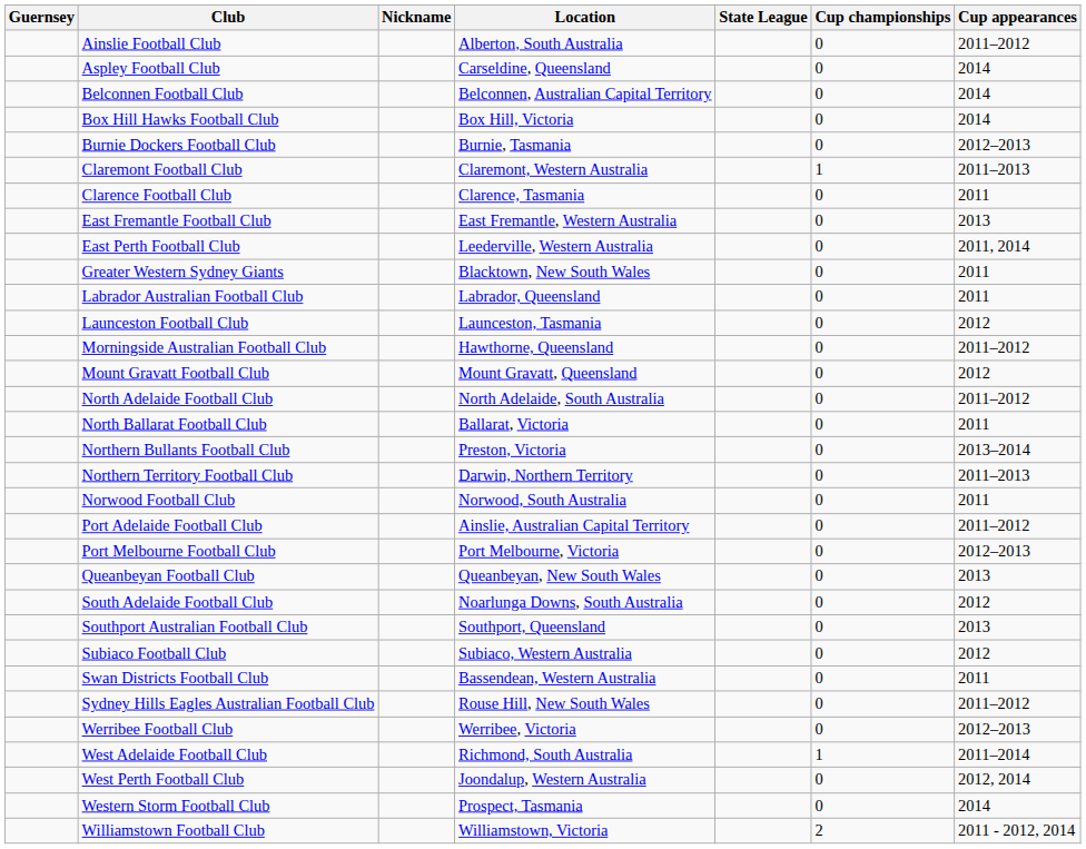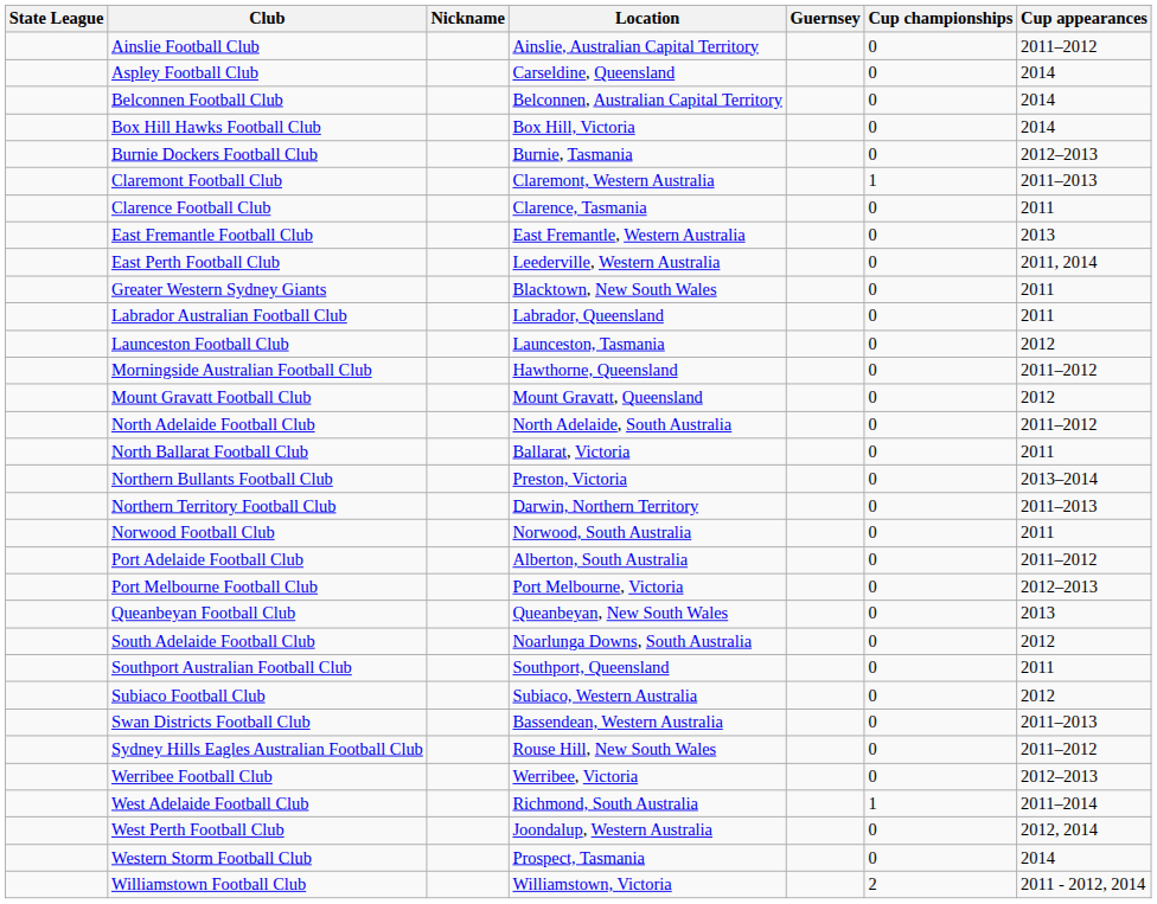columns swapped: Guernsey <-> State League
Ainslie Football Club | Location: Alberton, South Australia -> Ainslie, Australian Capital Territory
Port Adelaide Football Club | Location: Ainslie, Australian Capital Territory -> Alberton, South Australia
Southport Australian Football Club | Cup appearances: 2013 -> 2011
Swan Districts Football Club | Cup appearances: 2011 -> 2011–2013
